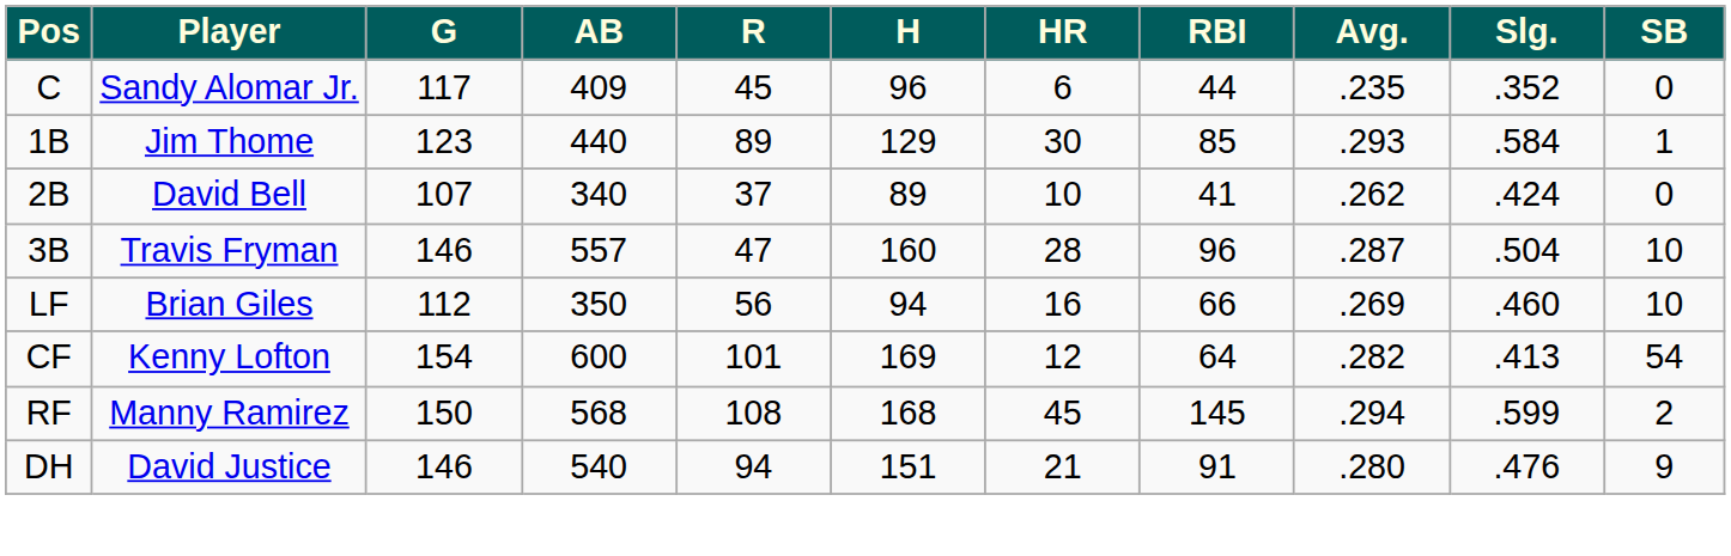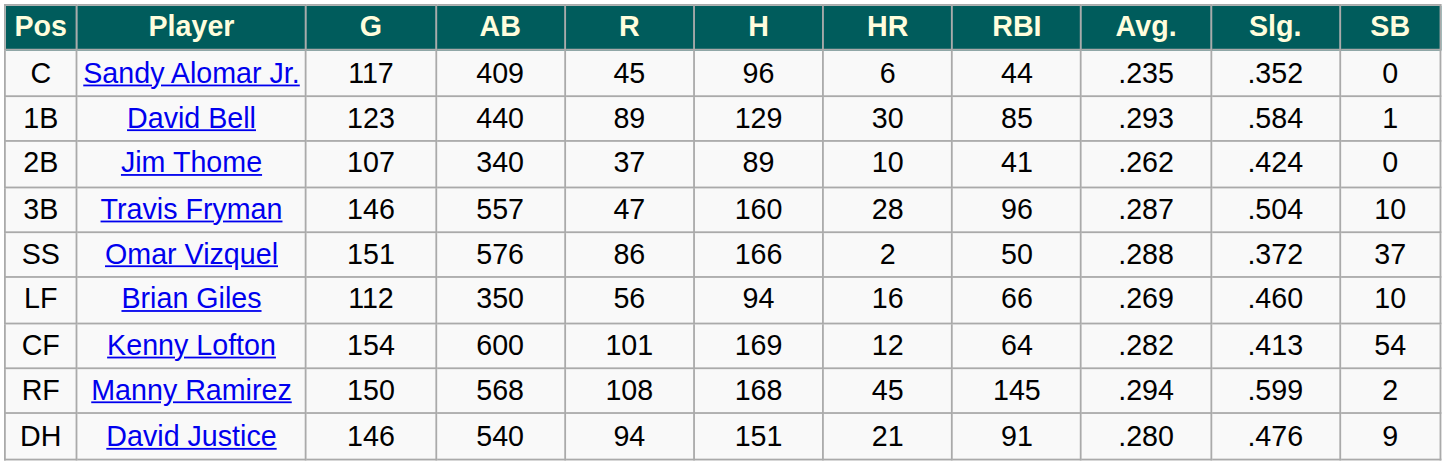1B | Player: Jim Thome -> David Bell
2B | Player: David Bell -> Jim Thome
+ row: SS | Omar Vizquel | 151 | 576 | 86 | 166 | 2 | 50 | .288 | .372 | 37
